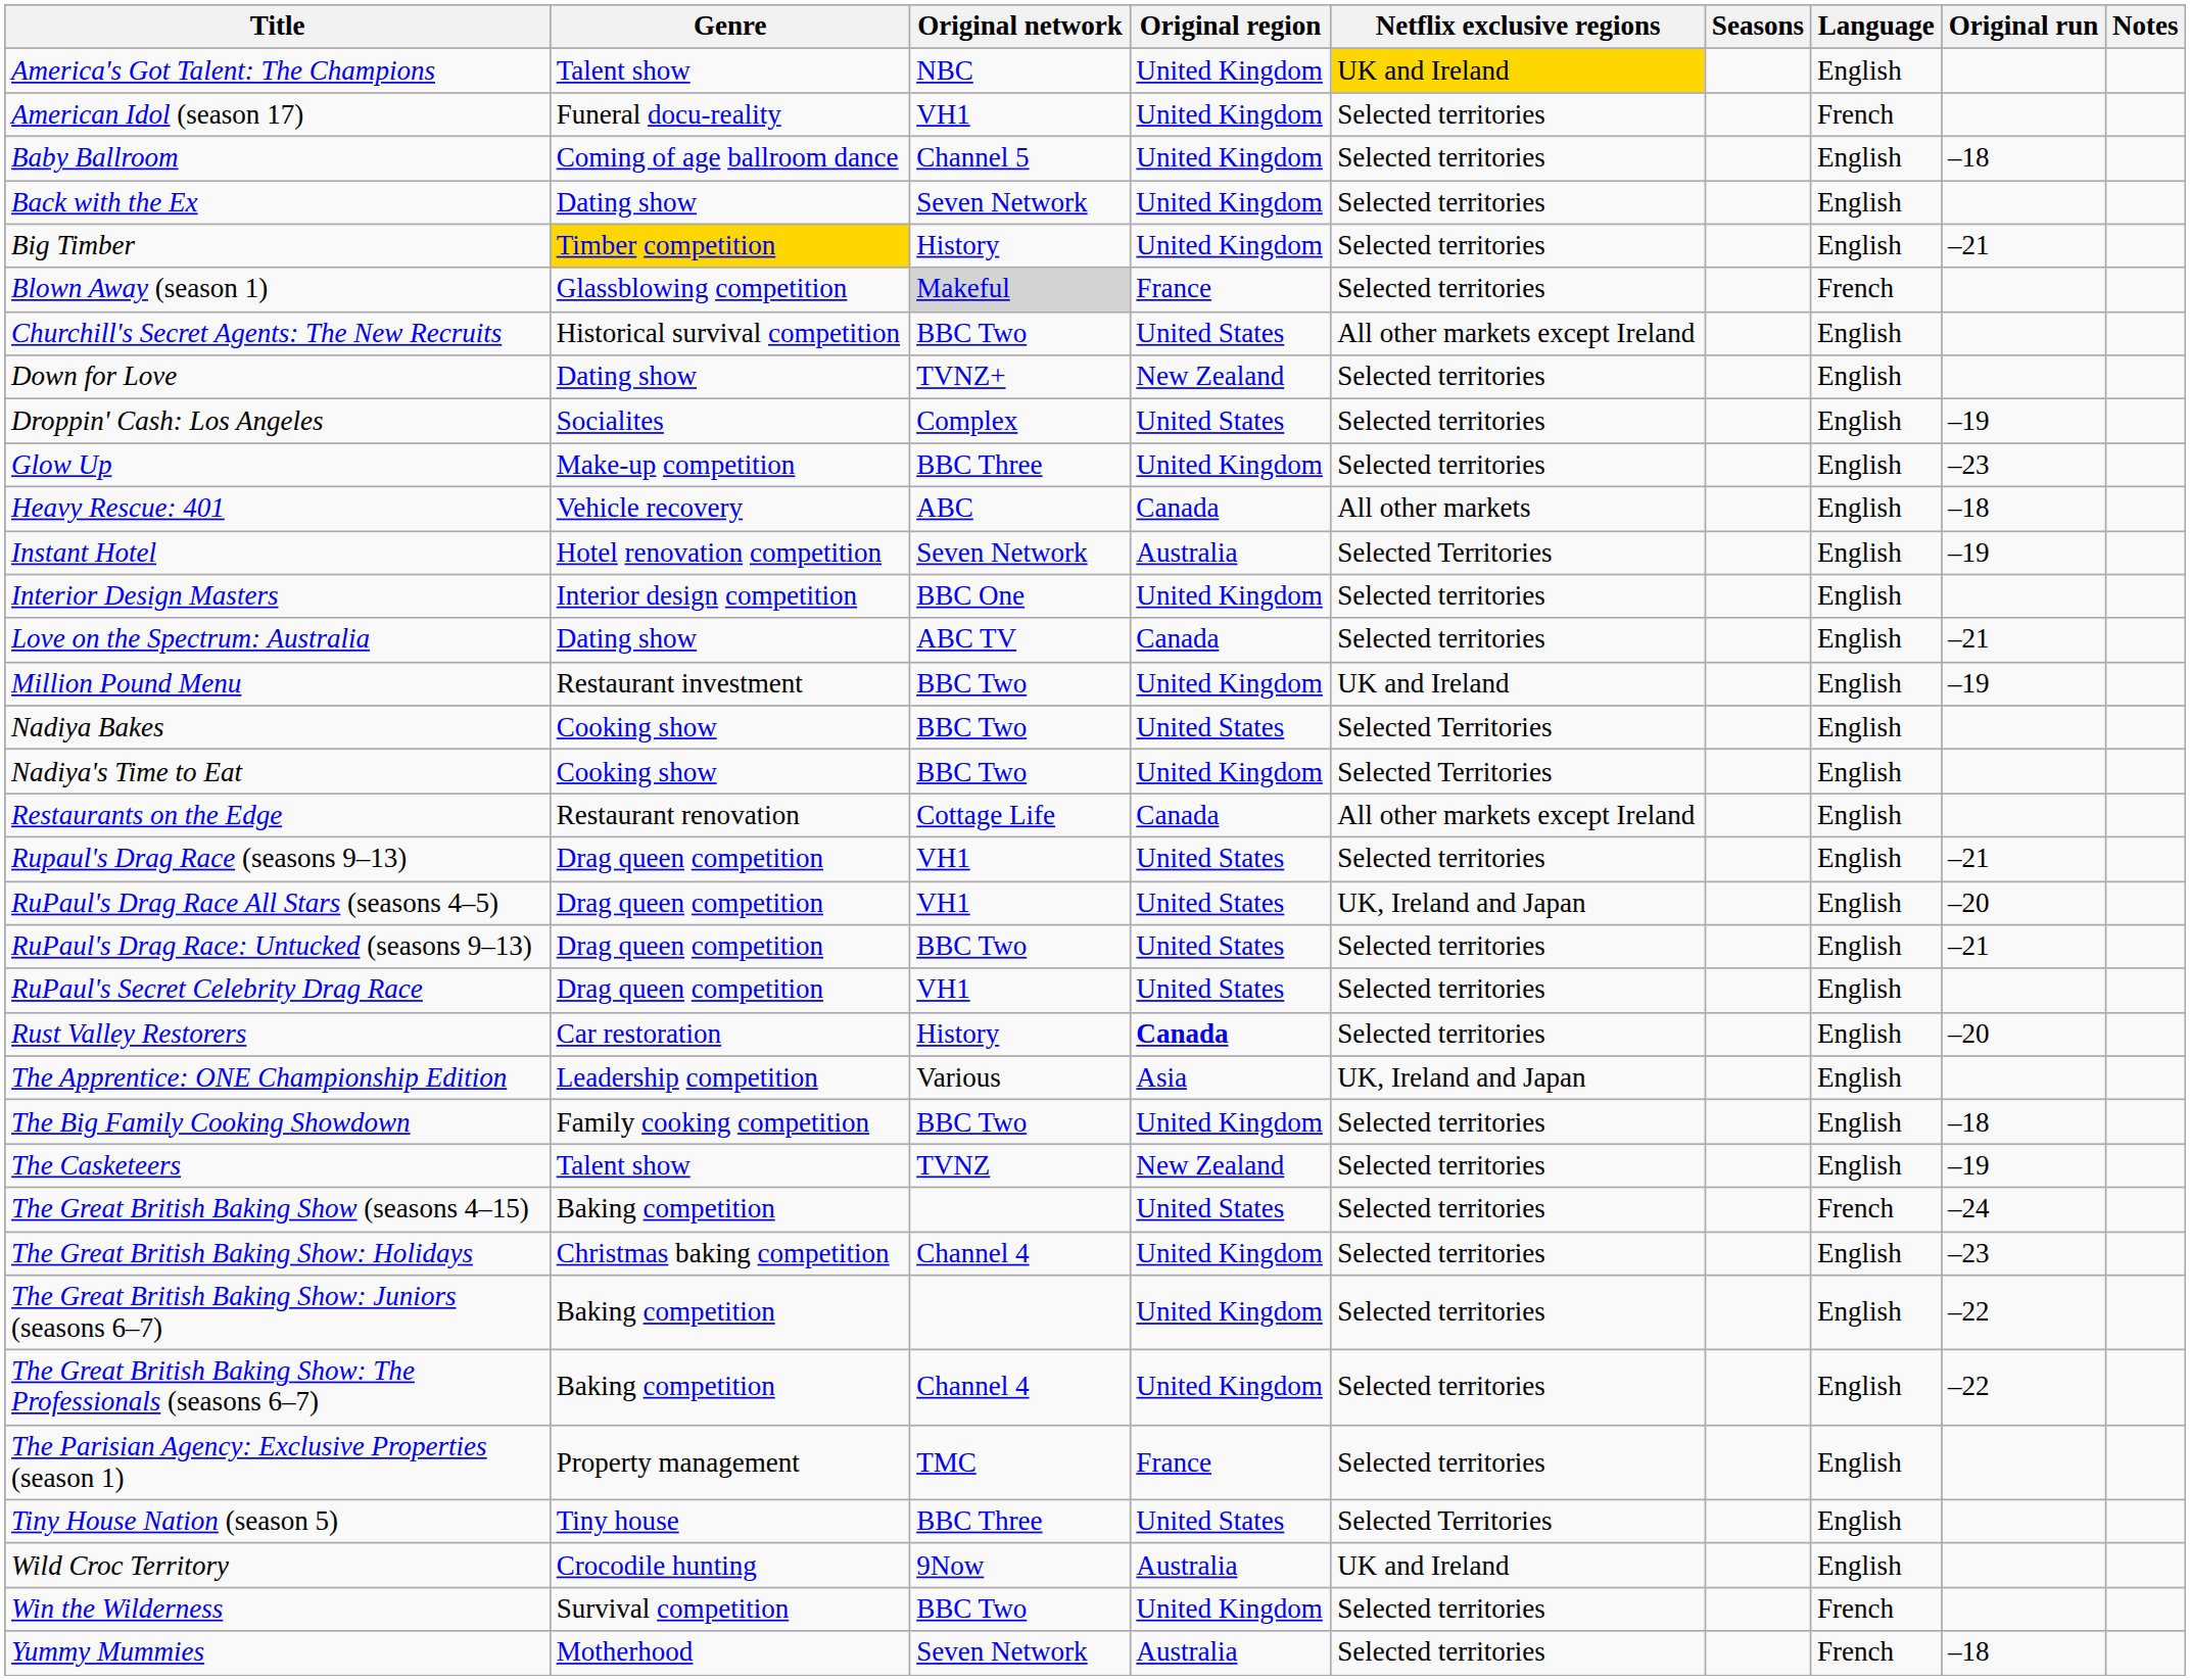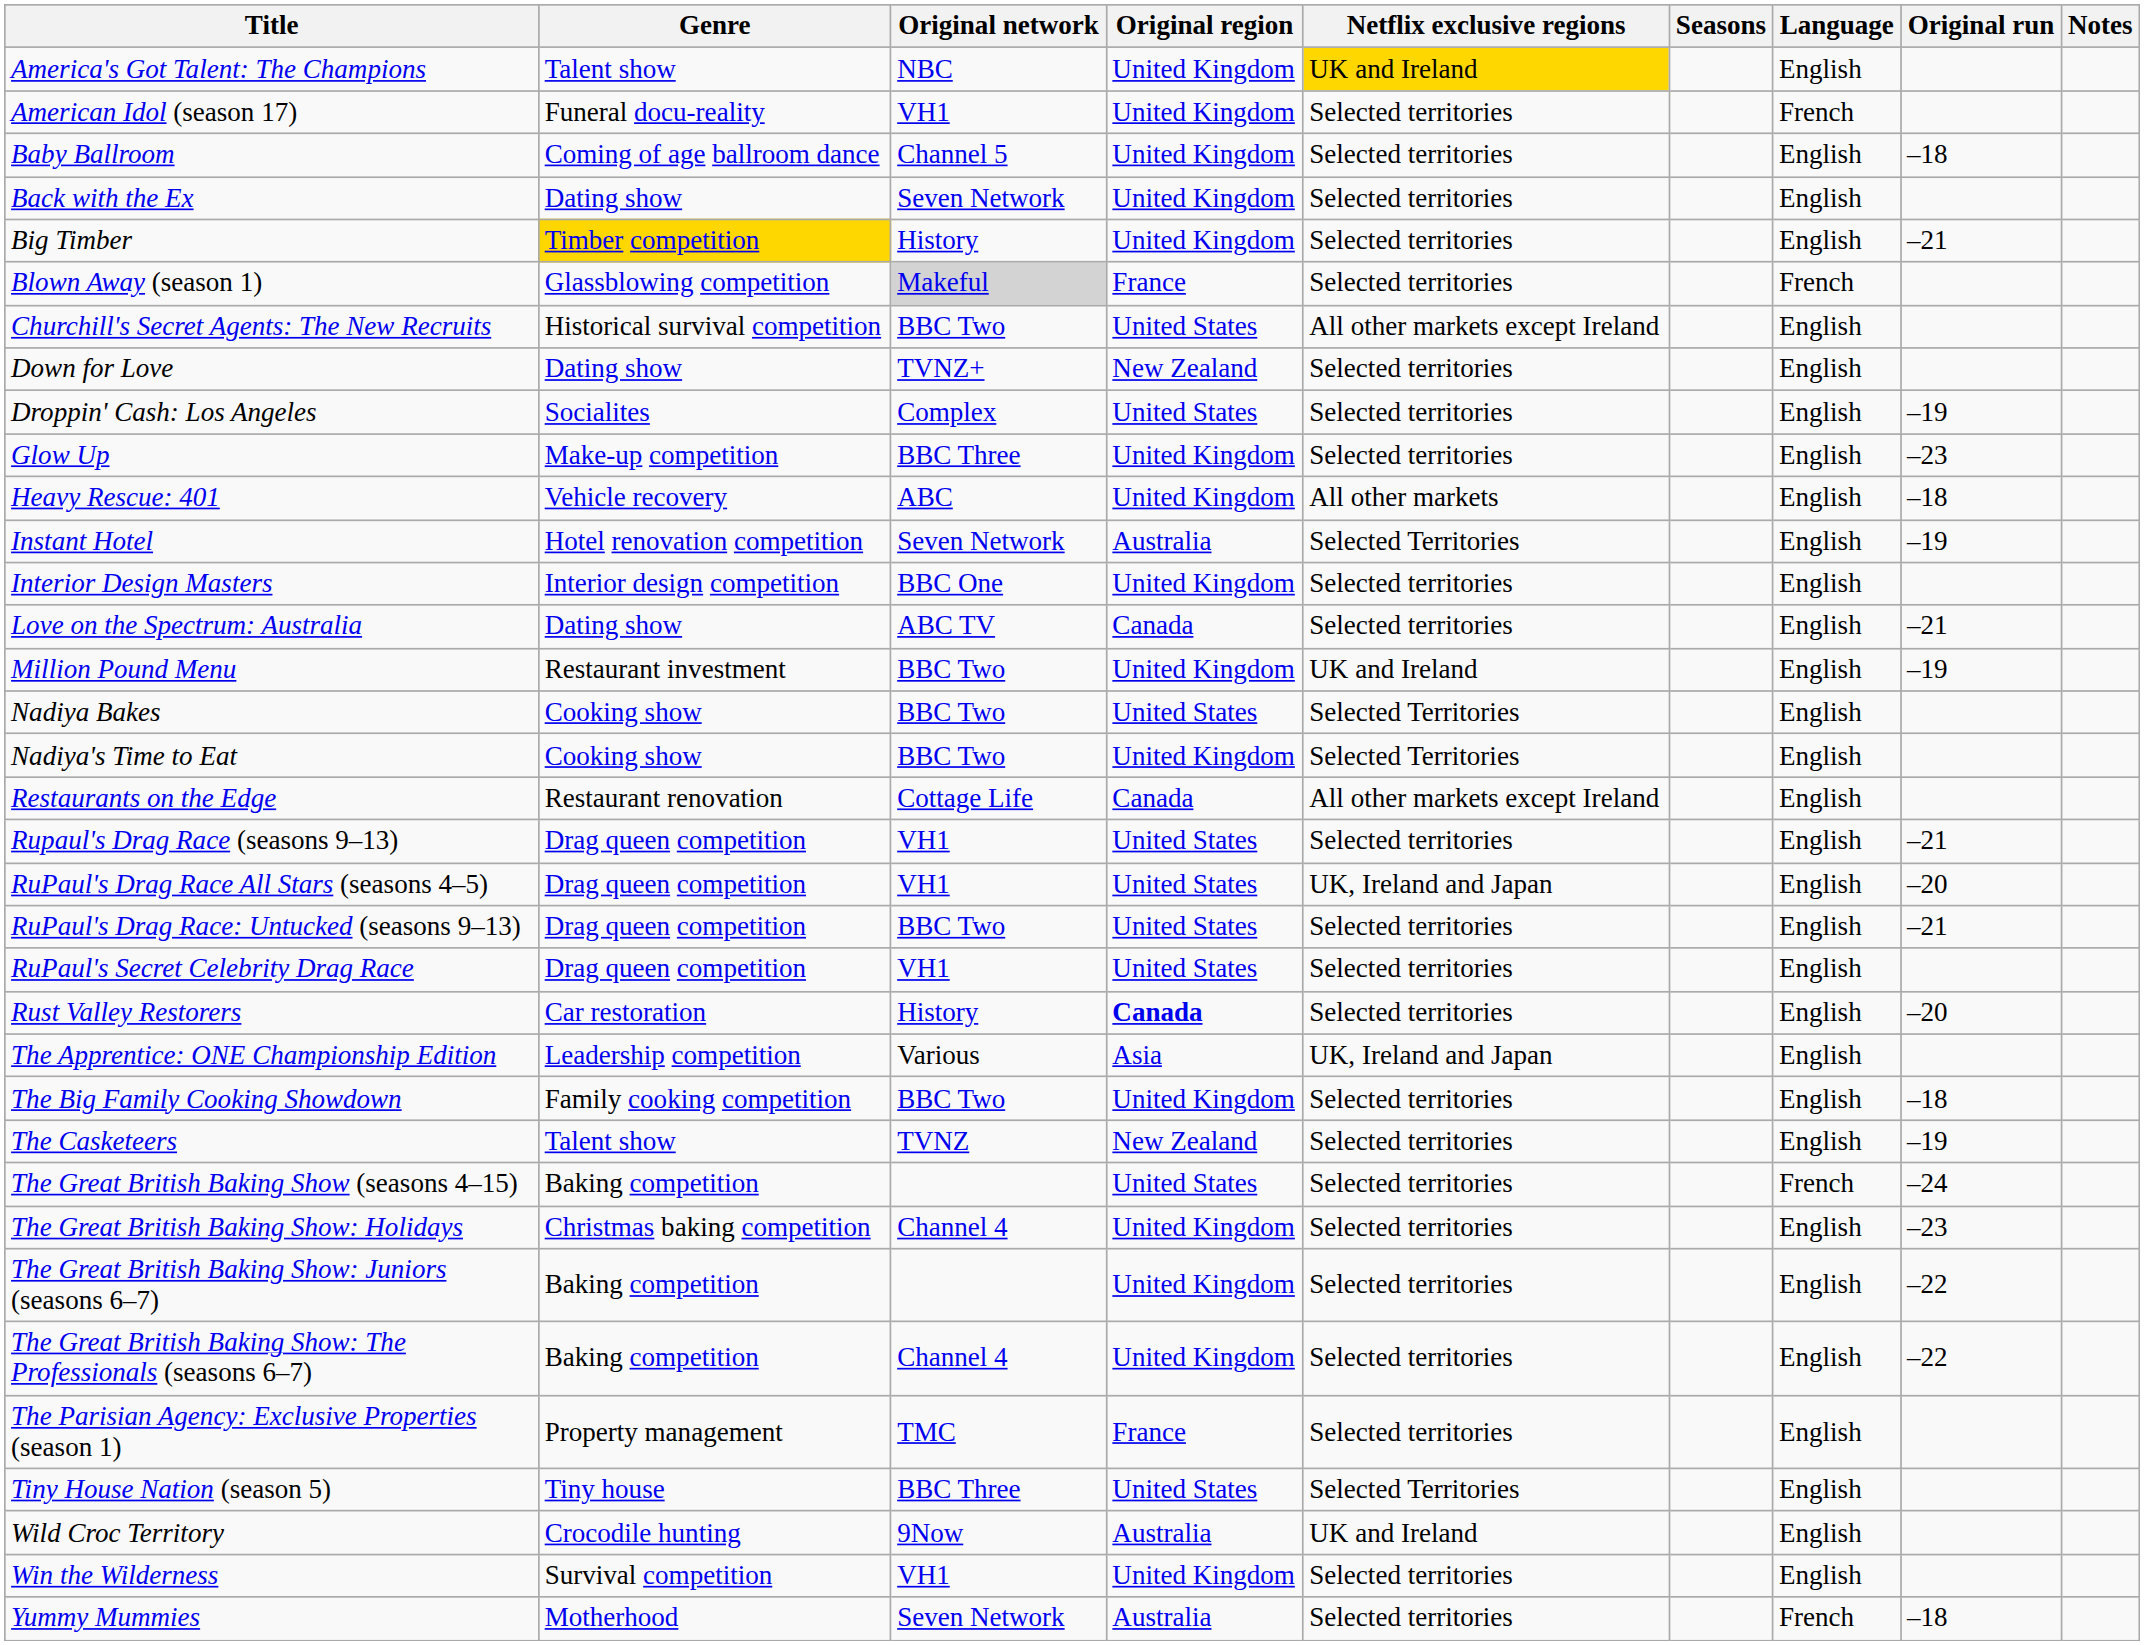Heavy Rescue: 401 | Original region: Canada -> United Kingdom
Win the Wilderness | Original network: BBC Two -> VH1
Win the Wilderness | Language: French -> English
